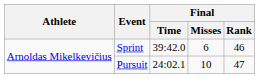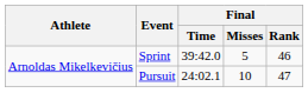Sprint | Final / Misses: 6 -> 5
